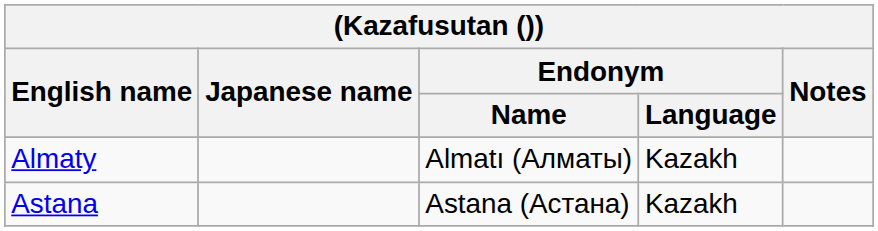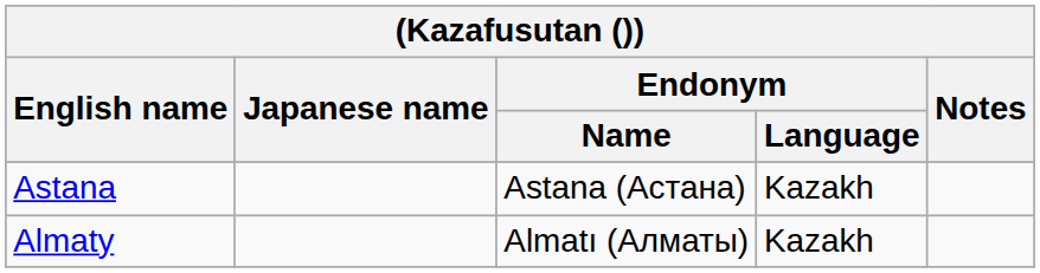rows swapped: Almaty <-> Astana
